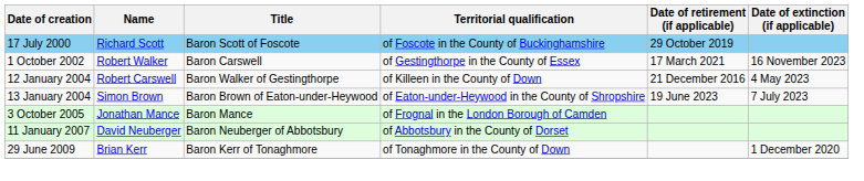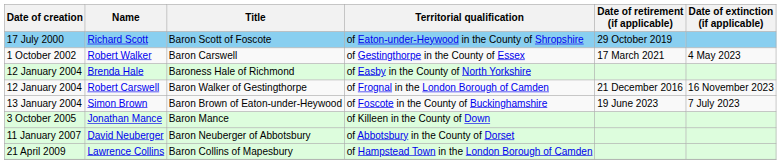Richard Scott | Territorial qualification: of Foscote in the County of Buckinghamshire -> of Eaton-under-Heywood in the County of Shropshire
Robert Walker | Date of extinction (if applicable): 16 November 2023 -> 4 May 2023
+ row: 12 January 2004 | Brenda Hale | Baroness Hale of Richmond | of Easby in the County of North Yorkshire
Robert Carswell | Territorial qualification: of Killeen in the County of Down -> of Frognal in the London Borough of Camden
Robert Carswell | Date of extinction (if applicable): 4 May 2023 -> 16 November 2023
Simon Brown | Territorial qualification: of Eaton-under-Heywood in the County of Shropshire -> of Foscote in the County of Buckinghamshire
Jonathan Mance | Territorial qualification: of Frognal in the London Borough of Camden -> of Killeen in the County of Down
+ row: 21 April 2009 | Lawrence Collins | Baron Collins of Mapesbury | of Hampstead Town in the London Borough of Camden
- row: 29 June 2009 | Brian Kerr | Baron Kerr of Tonaghmore | of Tonaghmore in the County of Down | 1 December 2020
